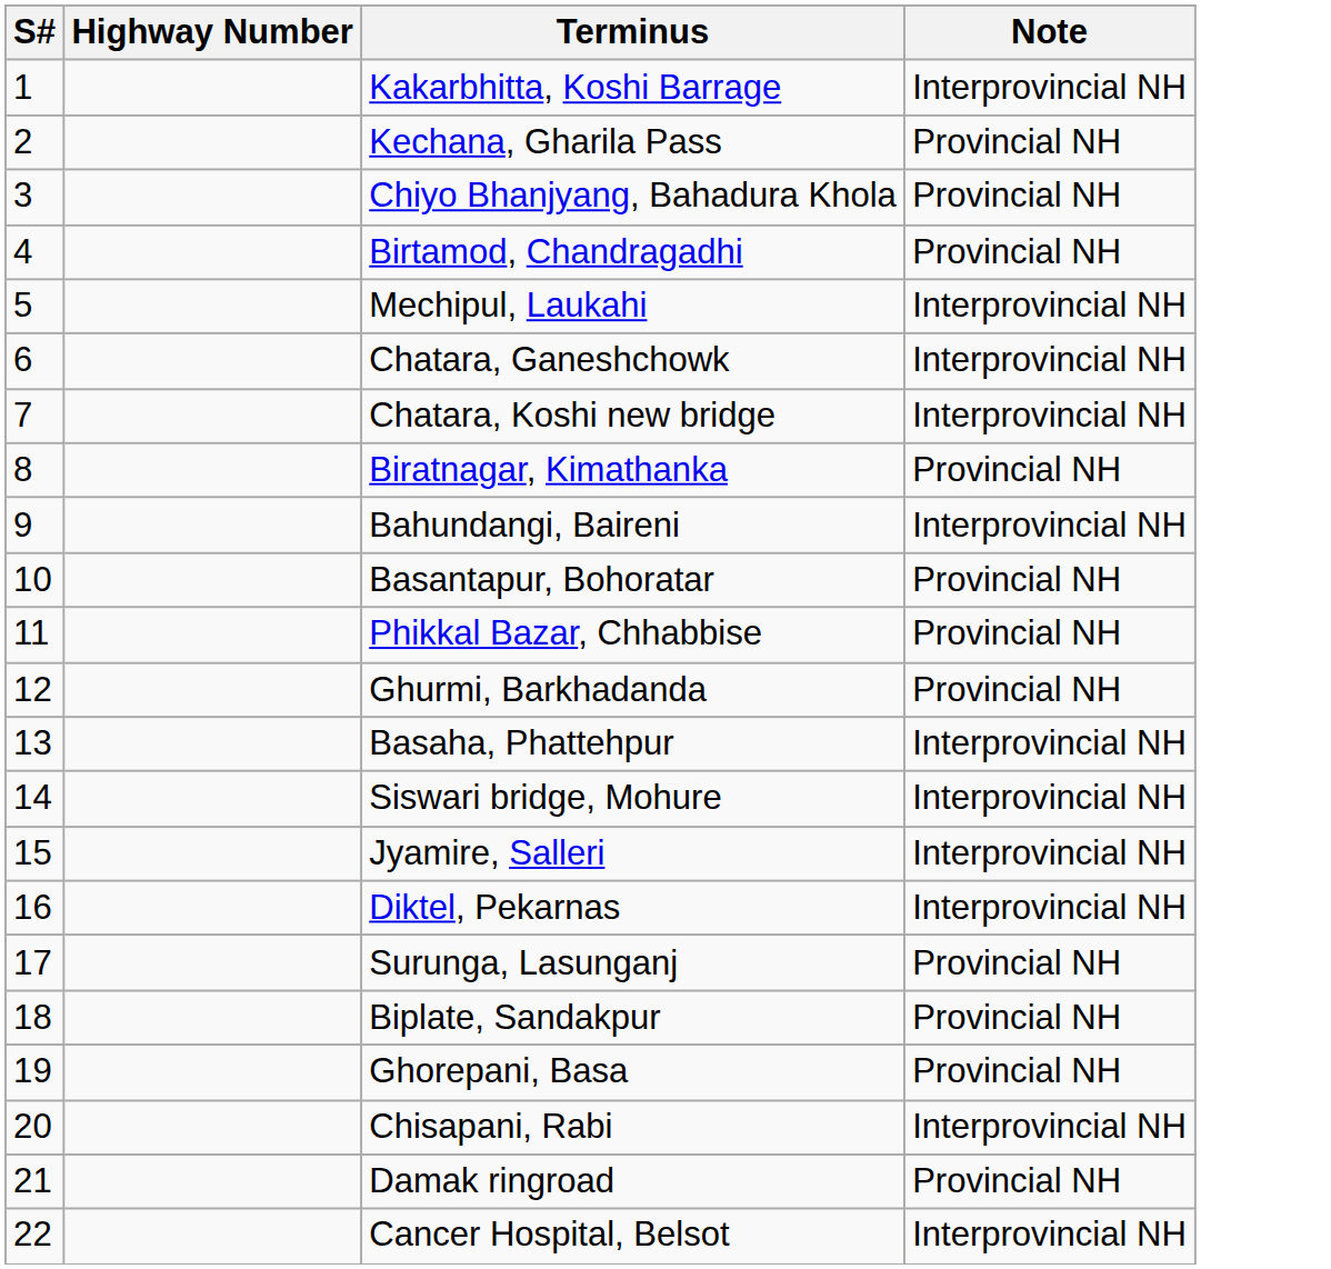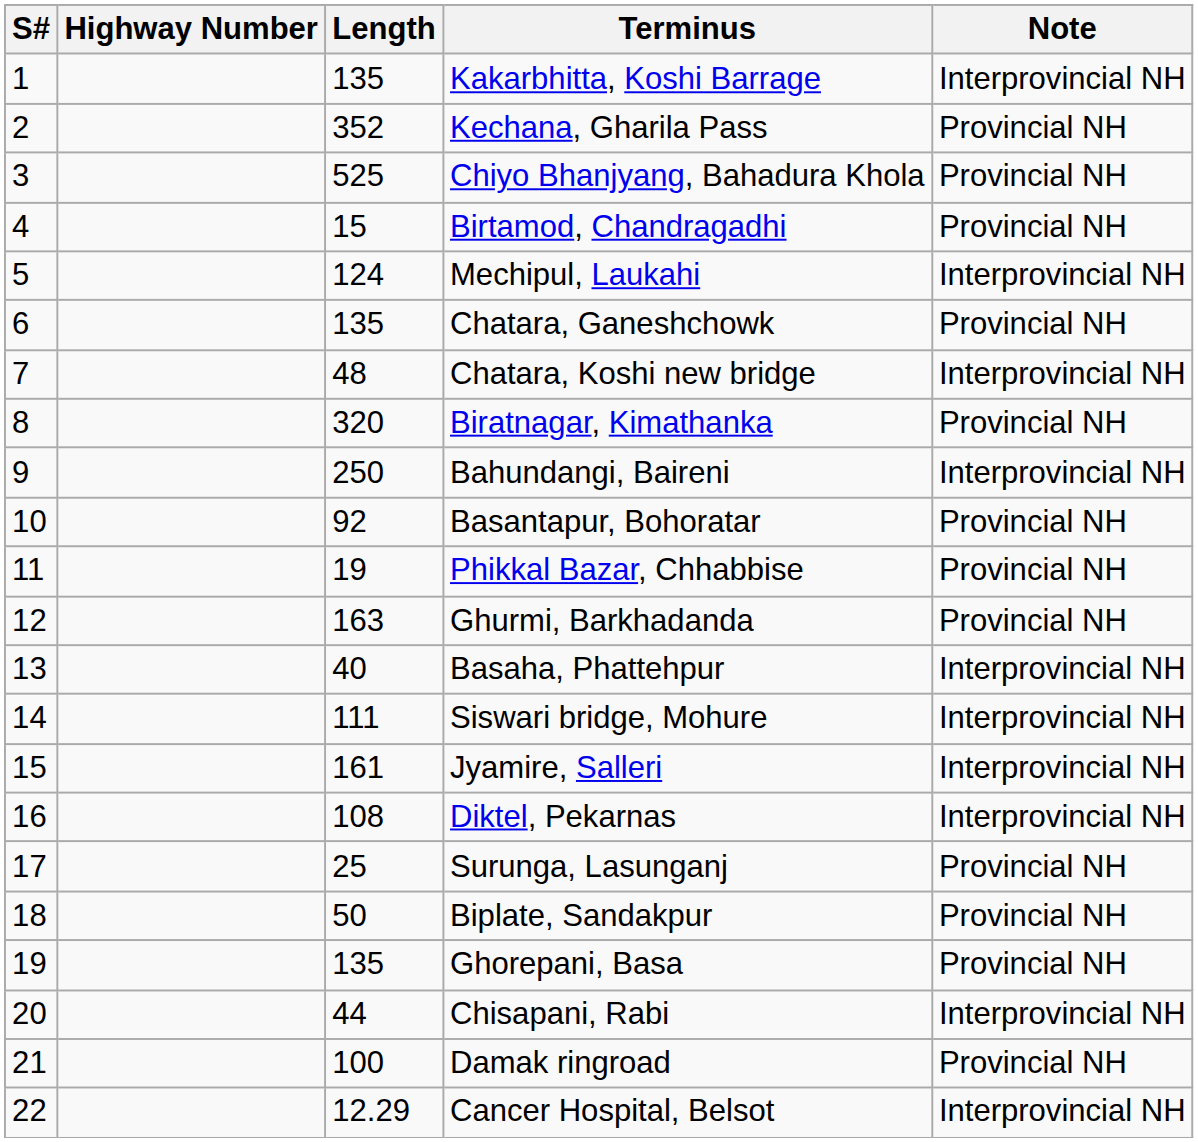+ column: Length | 135 | 352 | 525 | 15 | 124 | 135 | 48 | 320 | 250 | 92 | 19 | 163 | 40 | 111 | 161 | 108 | 25 | 50 | 135 | 44 | 100 | 12.29
Chatara, Ganeshchowk | Note: Interprovincial NH -> Provincial NH
